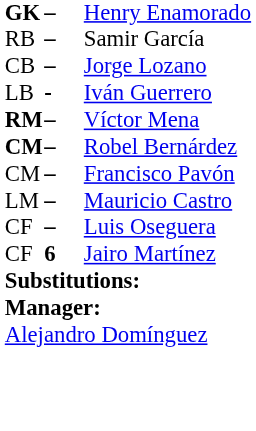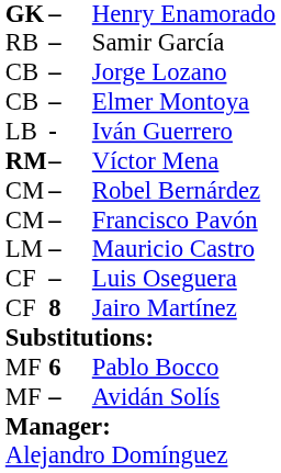+ row: CB | – | Elmer Montoya
Robel Bernárdez | column 1: bold -> normal
Jairo Martínez | column 2: 6 -> 8
+ row: MF | 6 | Pablo Bocco
+ row: MF | – | Avidán Solís
